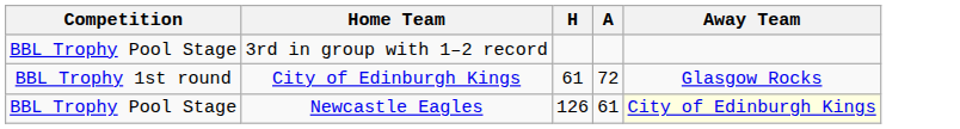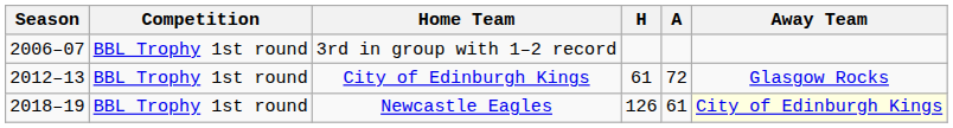+ column: Season | 2006–07 | 2012–13 | 2018–19
3rd in group with 1–2 record | Competition: BBL Trophy Pool Stage -> BBL Trophy 1st round
Newcastle Eagles | Competition: BBL Trophy Pool Stage -> BBL Trophy 1st round
